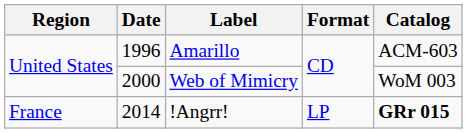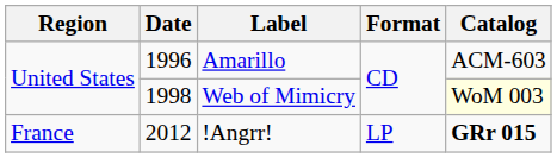Web of Mimicry | Date: 2000 -> 1998
Web of Mimicry | Catalog: no background -> lightyellow background
!Angrr! | Date: 2014 -> 2012
